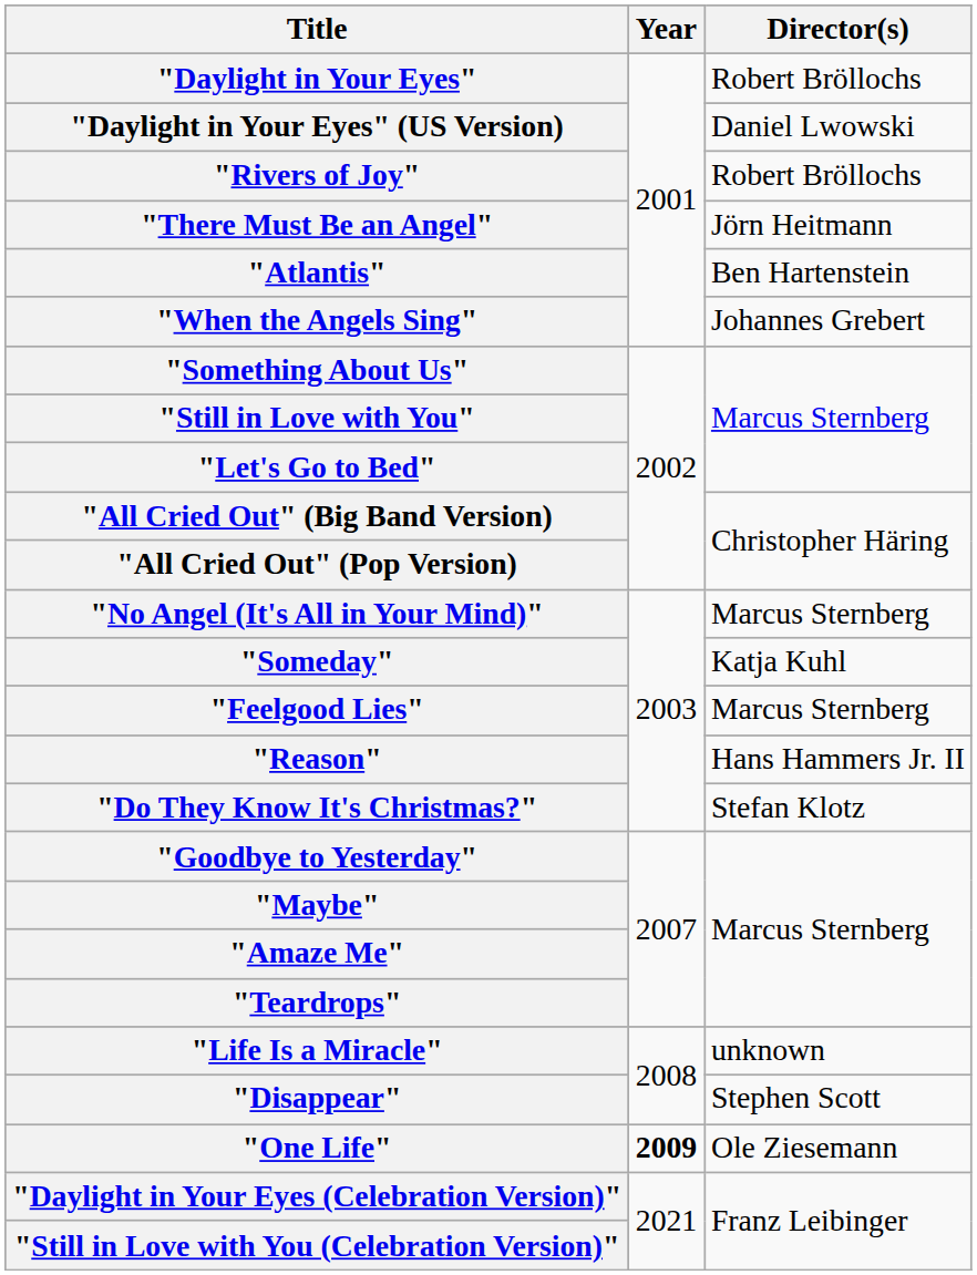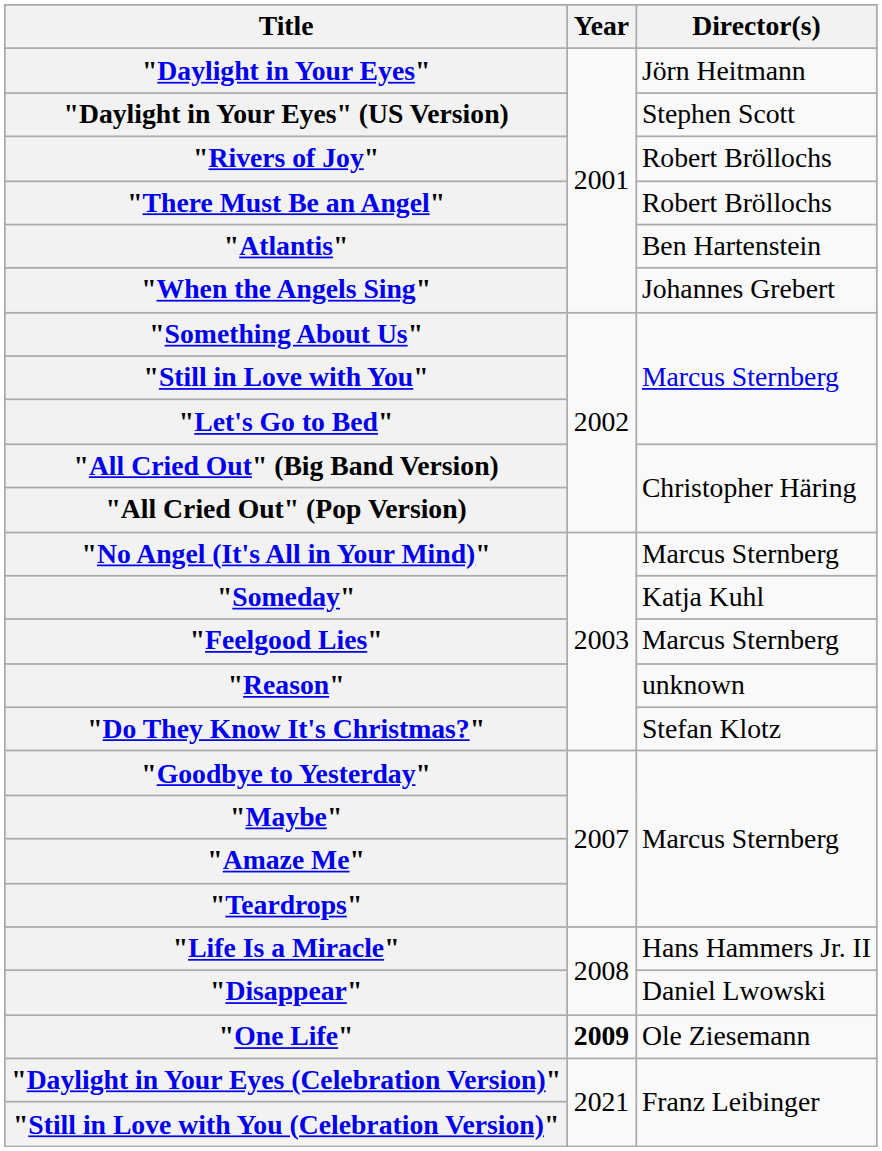"Daylight in Your Eyes" | Director(s): Robert Bröllochs -> Jörn Heitmann
"Daylight in Your Eyes" (US Version) | Director(s): Daniel Lwowski -> Stephen Scott
"There Must Be an Angel" | Director(s): Jörn Heitmann -> Robert Bröllochs
"Reason" | Director(s): Hans Hammers Jr. II -> unknown
"Life Is a Miracle" | Director(s): unknown -> Hans Hammers Jr. II
"Disappear" | Director(s): Stephen Scott -> Daniel Lwowski
